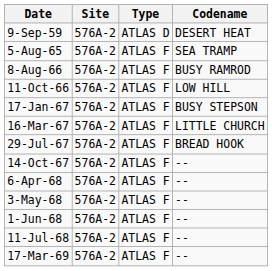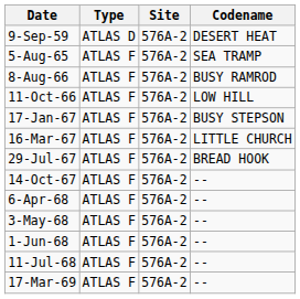columns swapped: Site <-> Type
